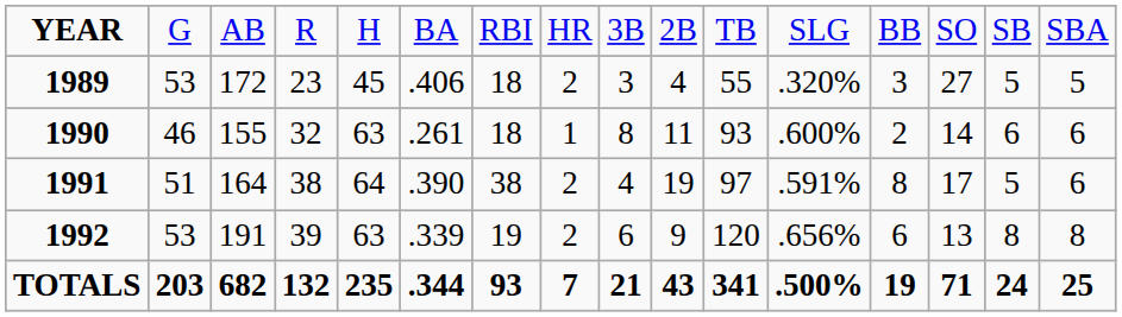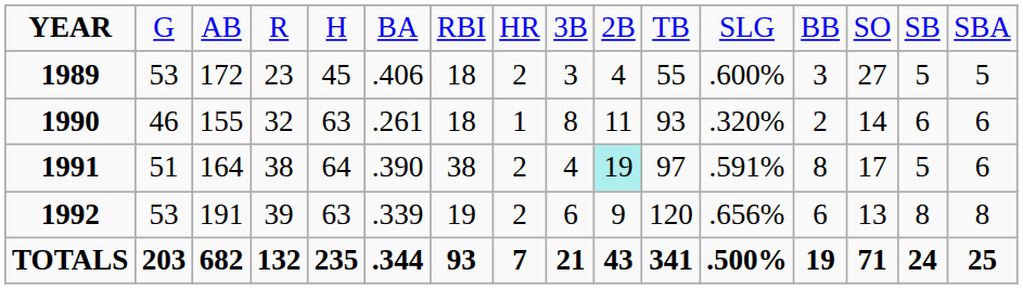1989 | column 12: .320% -> .600%
1990 | column 12: .600% -> .320%
1991 | column 10: no background -> paleturquoise background
